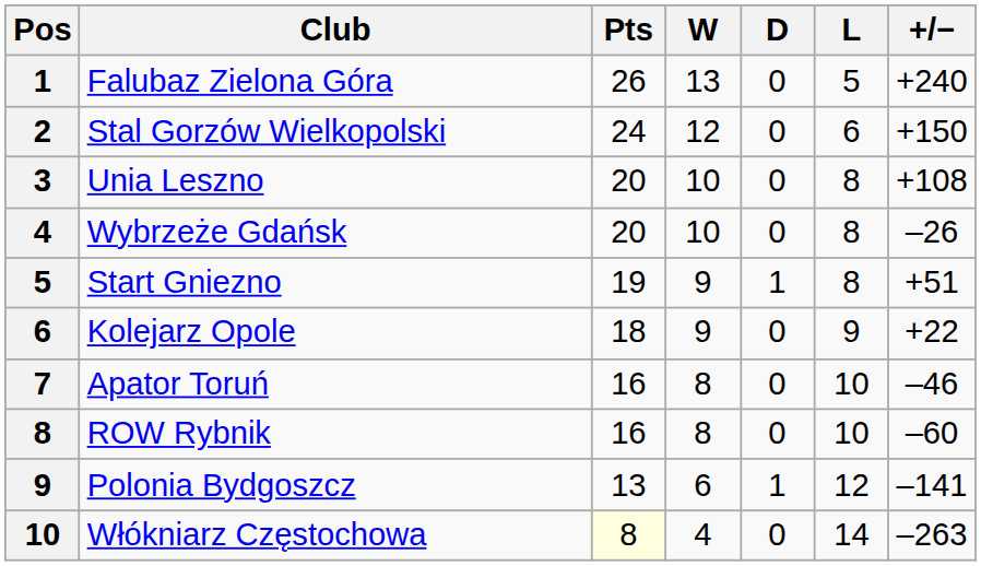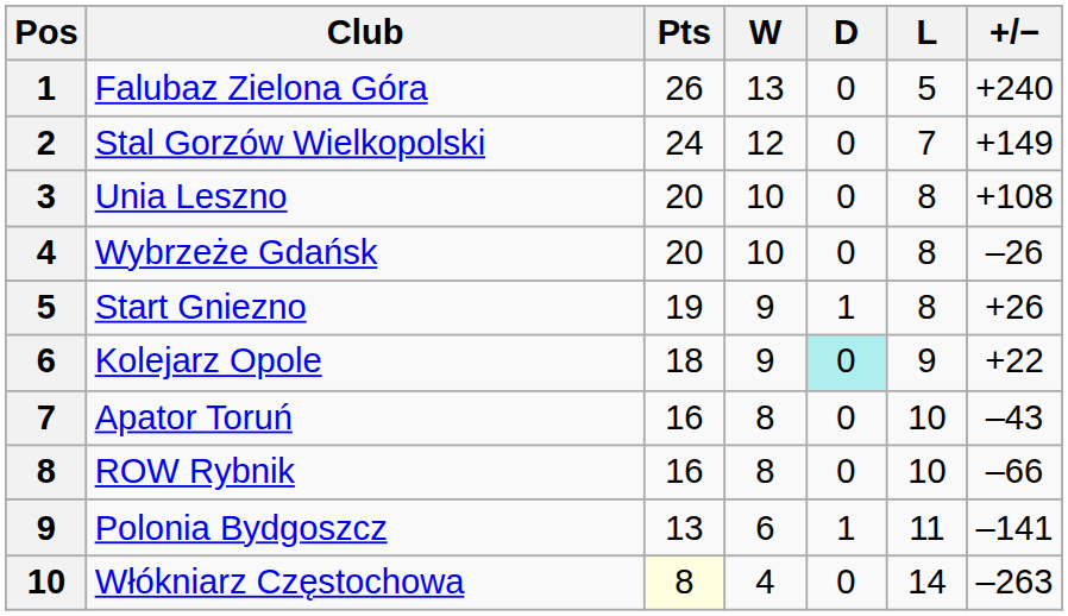Stal Gorzów Wielkopolski | L: 6 -> 7
Stal Gorzów Wielkopolski | +/−: +150 -> +149
Start Gniezno | +/−: +51 -> +26
Kolejarz Opole | D: no background -> paleturquoise background
Apator Toruń | +/−: –46 -> –43
ROW Rybnik | +/−: –60 -> –66
Polonia Bydgoszcz | L: 12 -> 11
